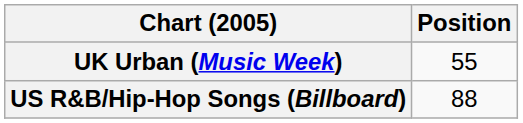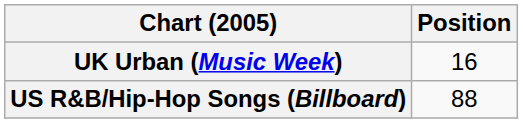UK Urban (Music Week) | Position: 55 -> 16
